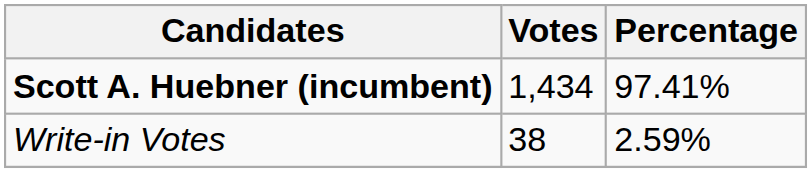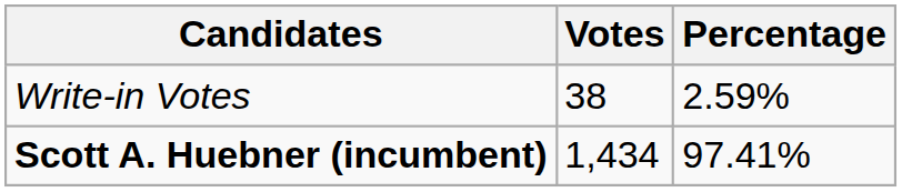rows swapped: Scott A. Huebner (incumbent) <-> Write-in Votes
